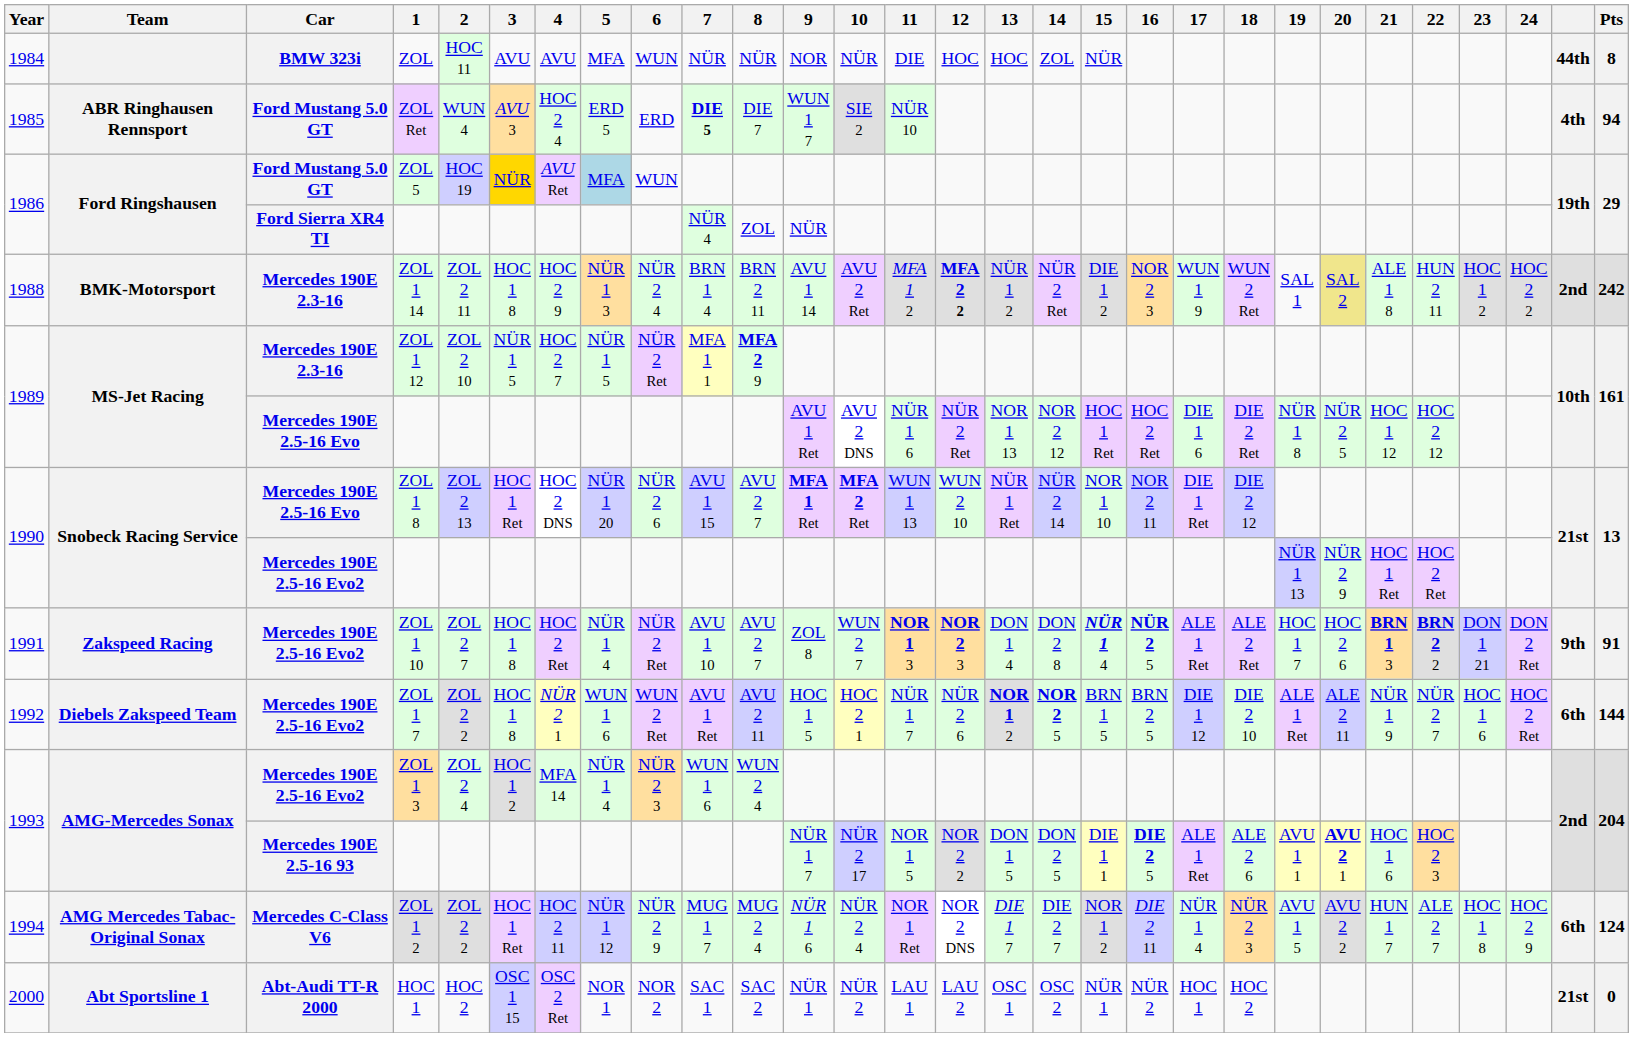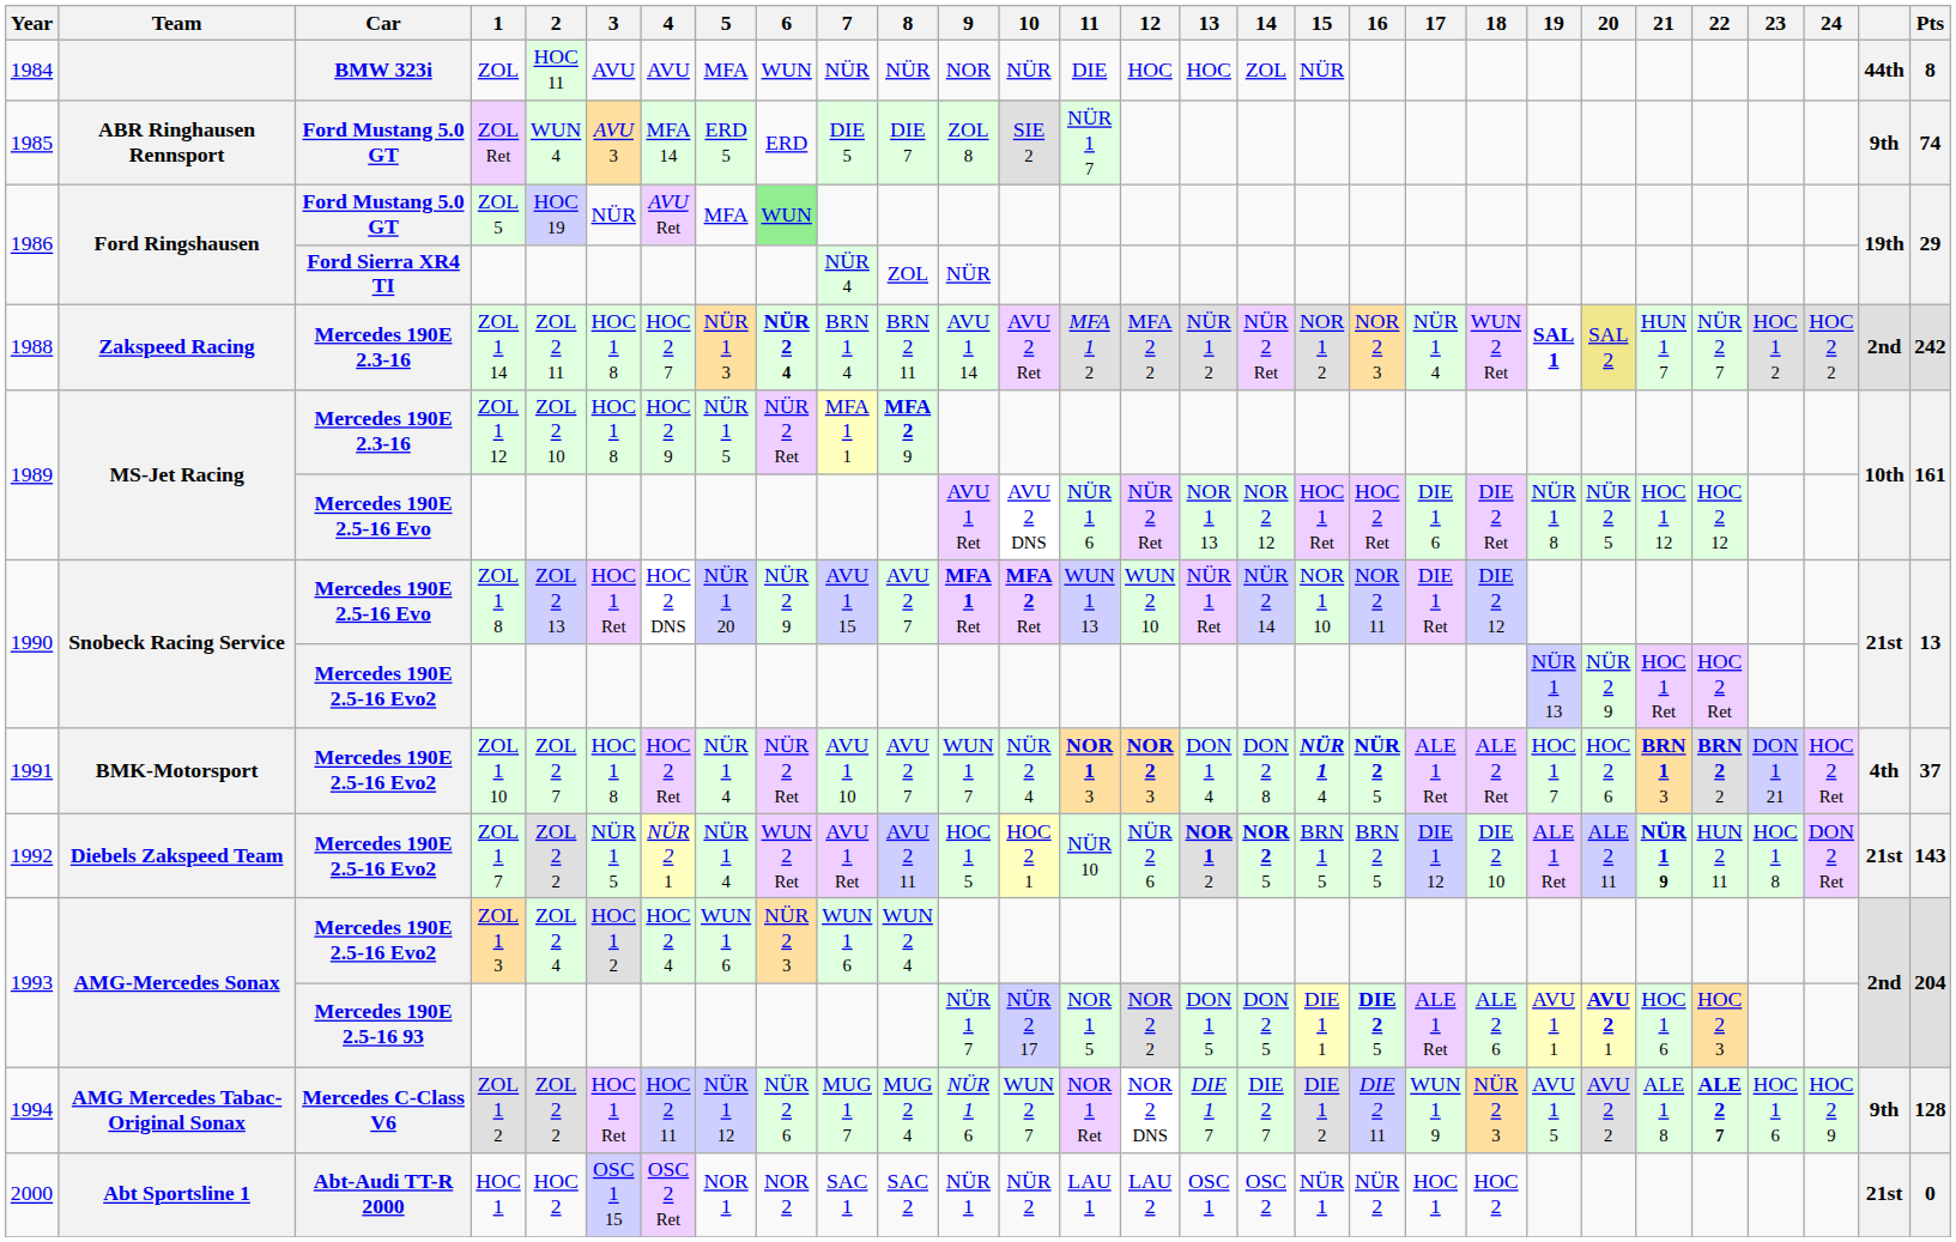ZOL Ret | 4: HOC 2 4 -> MFA 14
ZOL Ret | 7: bold -> normal
ZOL Ret | 9: WUN 1 7 -> ZOL 8
ZOL Ret | 11: NÜR 10 -> NÜR 1 7
ZOL Ret | column 28: 4th -> 9th
ZOL Ret | Pts: 94 -> 74
ZOL 5 | 3: gold background -> no background
ZOL 5 | 5: lightblue background -> no background
ZOL 5 | 6: no background -> lightgreen background
ZOL 1 14 | Team: BMK-Motorsport -> Zakspeed Racing
ZOL 1 14 | 4: HOC 2 9 -> HOC 2 7
ZOL 1 14 | 6: normal -> bold
ZOL 1 14 | 12: bold -> normal
ZOL 1 14 | 15: DIE 1 2 -> NOR 1 2
ZOL 1 14 | 17: WUN 1 9 -> NÜR 1 4
ZOL 1 14 | 19: normal -> bold
ZOL 1 14 | 21: ALE 1 8 -> HUN 1 7
ZOL 1 14 | 22: HUN 2 11 -> NÜR 2 7
ZOL 1 12 | 3: NÜR 1 5 -> HOC 1 8
ZOL 1 12 | 4: HOC 2 7 -> HOC 2 9
ZOL 1 8 | 6: NÜR 2 6 -> NÜR 2 9
ZOL 1 10 | Team: Zakspeed Racing -> BMK-Motorsport
ZOL 1 10 | 9: ZOL 8 -> WUN 1 7
ZOL 1 10 | 10: WUN 2 7 -> NÜR 2 4
ZOL 1 10 | 24: DON 2 Ret -> HOC 2 Ret
ZOL 1 10 | column 28: 9th -> 4th
ZOL 1 10 | Pts: 91 -> 37
ZOL 1 7 | 3: HOC 1 8 -> NÜR 1 5
ZOL 1 7 | 5: WUN 1 6 -> NÜR 1 4
ZOL 1 7 | 11: NÜR 1 7 -> NÜR 10
ZOL 1 7 | 21: normal -> bold
ZOL 1 7 | 22: NÜR 2 7 -> HUN 2 11
ZOL 1 7 | 23: HOC 1 6 -> HOC 1 8
ZOL 1 7 | 24: HOC 2 Ret -> DON 2 Ret
ZOL 1 7 | column 28: 6th -> 21st
ZOL 1 7 | Pts: 144 -> 143
ZOL 1 3 | 4: MFA 14 -> HOC 2 4
ZOL 1 3 | 5: NÜR 1 4 -> WUN 1 6
ZOL 1 2 | 6: NÜR 2 9 -> NÜR 2 6
ZOL 1 2 | 10: NÜR 2 4 -> WUN 2 7
ZOL 1 2 | 15: NOR 1 2 -> DIE 1 2
ZOL 1 2 | 17: NÜR 1 4 -> WUN 1 9
ZOL 1 2 | 21: HUN 1 7 -> ALE 1 8
ZOL 1 2 | 22: normal -> bold
ZOL 1 2 | 23: HOC 1 8 -> HOC 1 6
ZOL 1 2 | column 28: 6th -> 9th
ZOL 1 2 | Pts: 124 -> 128
